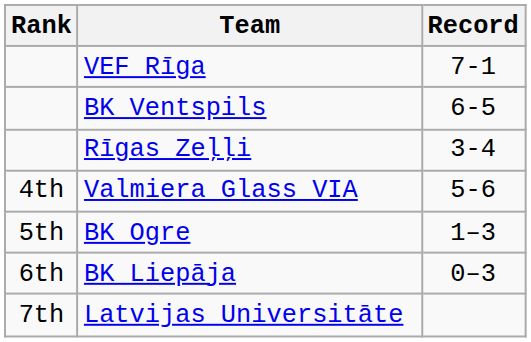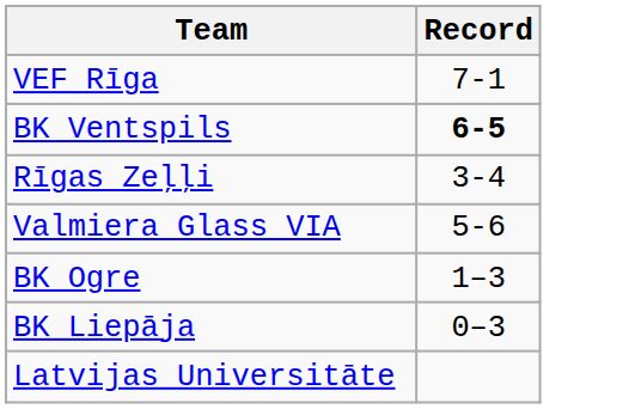- column: Rank | 4th | 5th | 6th | 7th
BK Ventspils | Record: normal -> bold
